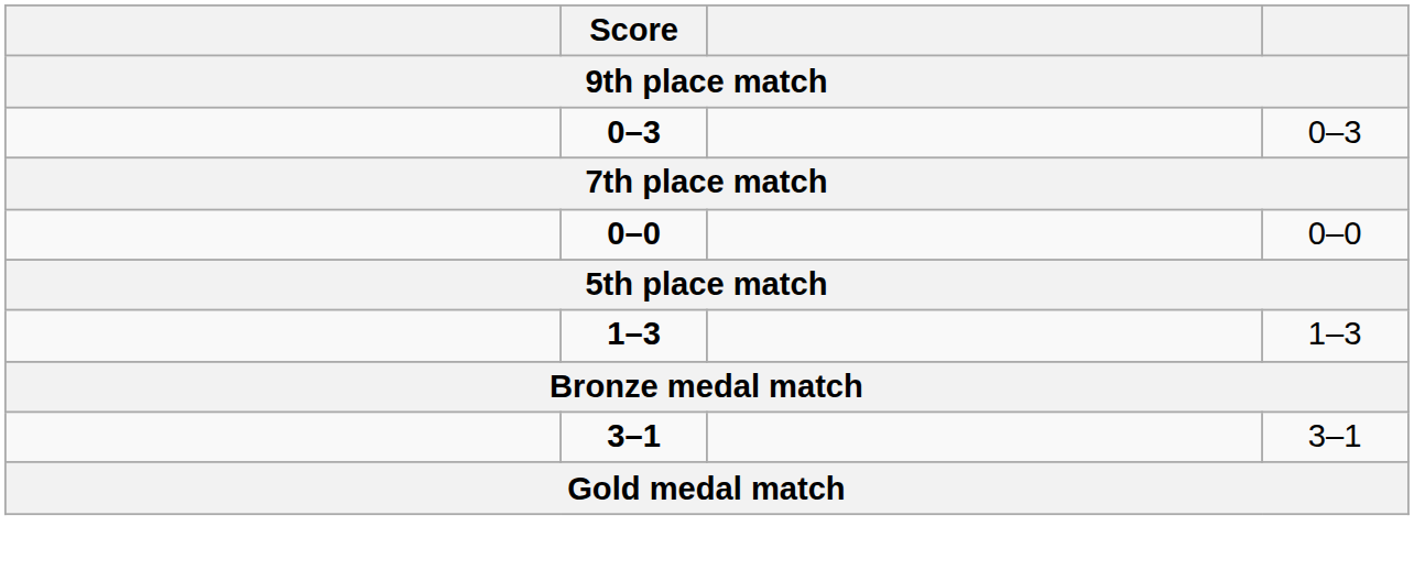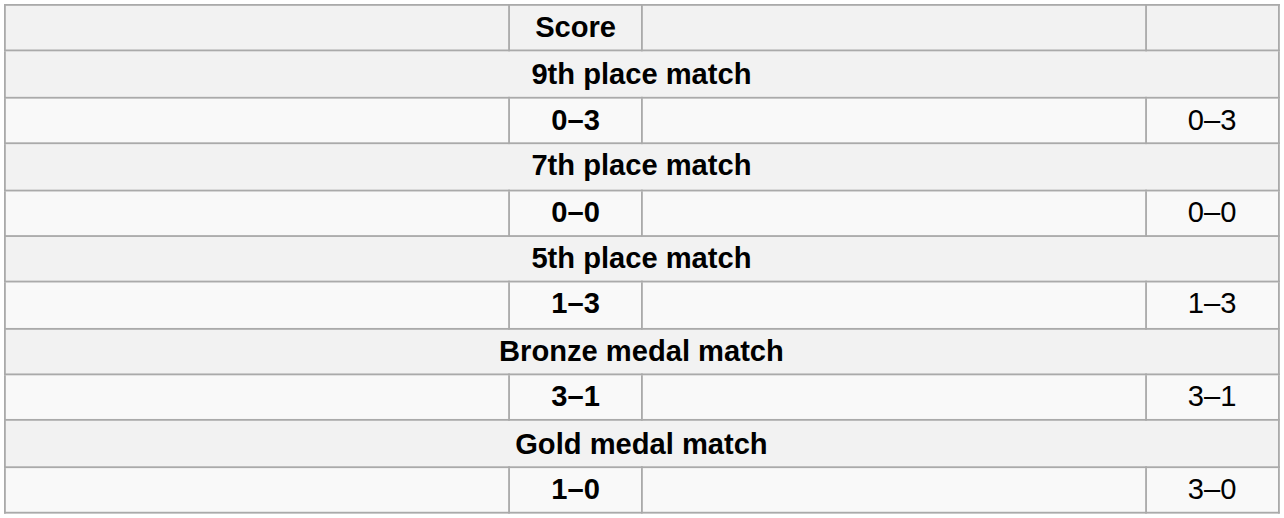+ row: 1–0 | 3–0
